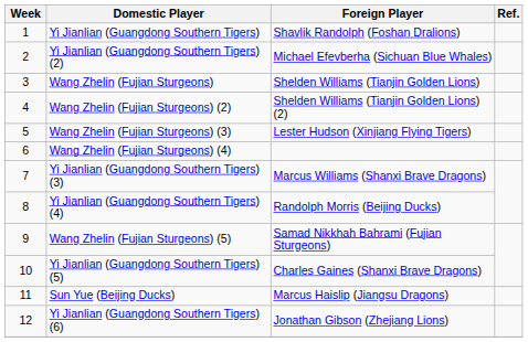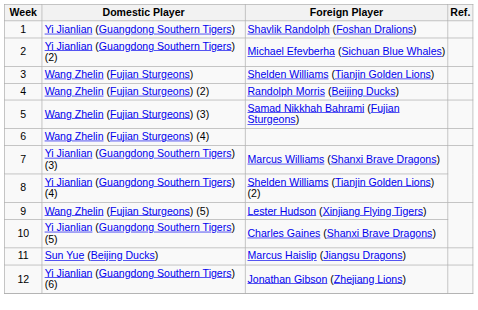Wang Zhelin (Fujian Sturgeons) (2) | Foreign Player: Shelden Williams (Tianjin Golden Lions) (2) -> Randolph Morris (Beijing Ducks)
Wang Zhelin (Fujian Sturgeons) (3) | Foreign Player: Lester Hudson (Xinjiang Flying Tigers) -> Samad Nikkhah Bahrami (Fujian Sturgeons)
Yi Jianlian (Guangdong Southern Tigers) (4) | Foreign Player: Randolph Morris (Beijing Ducks) -> Shelden Williams (Tianjin Golden Lions) (2)
Wang Zhelin (Fujian Sturgeons) (5) | Foreign Player: Samad Nikkhah Bahrami (Fujian Sturgeons) -> Lester Hudson (Xinjiang Flying Tigers)
